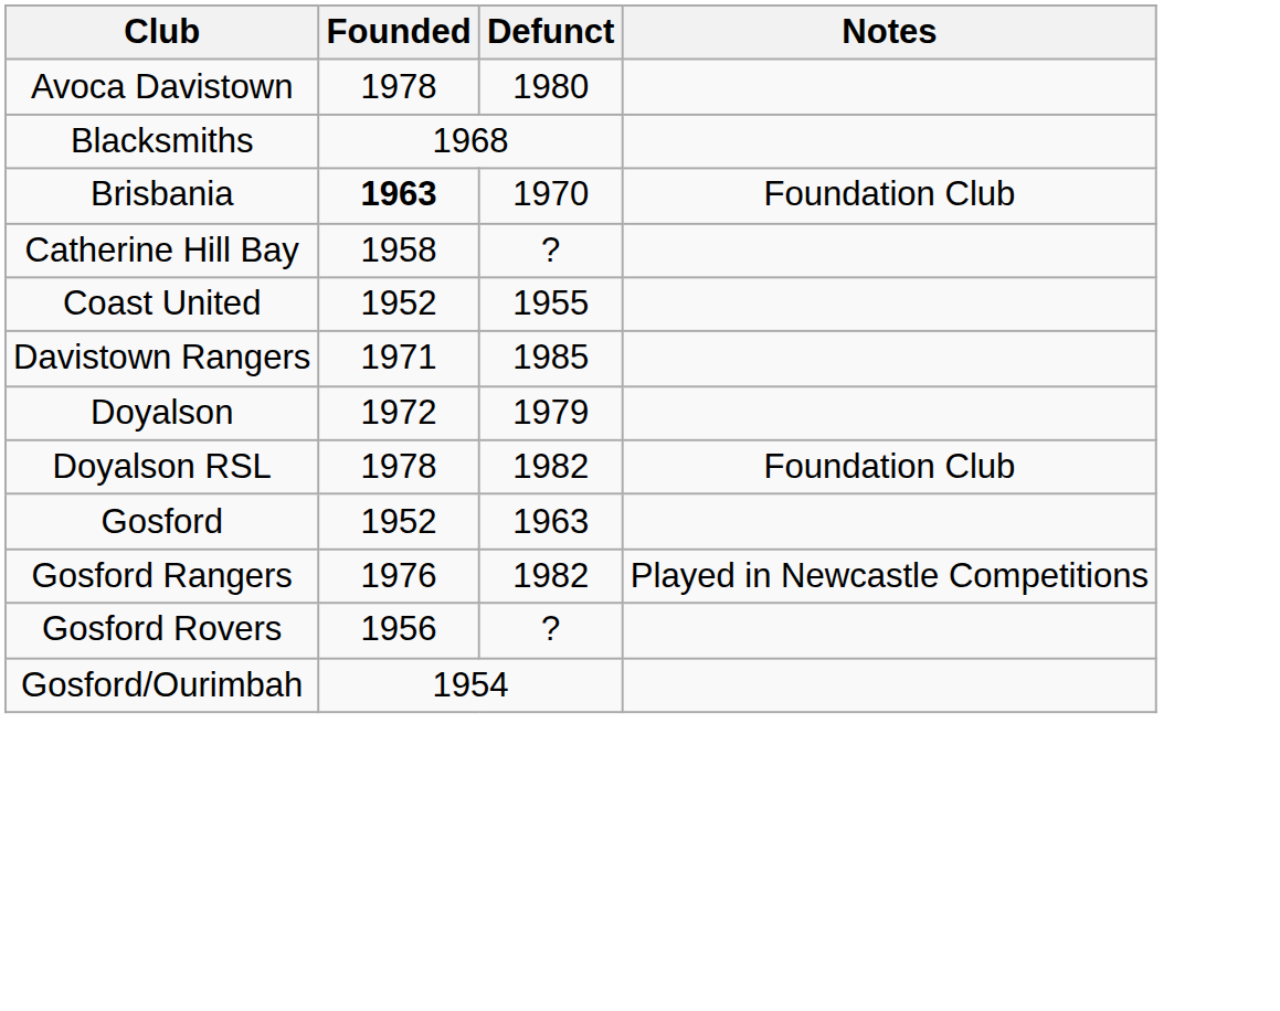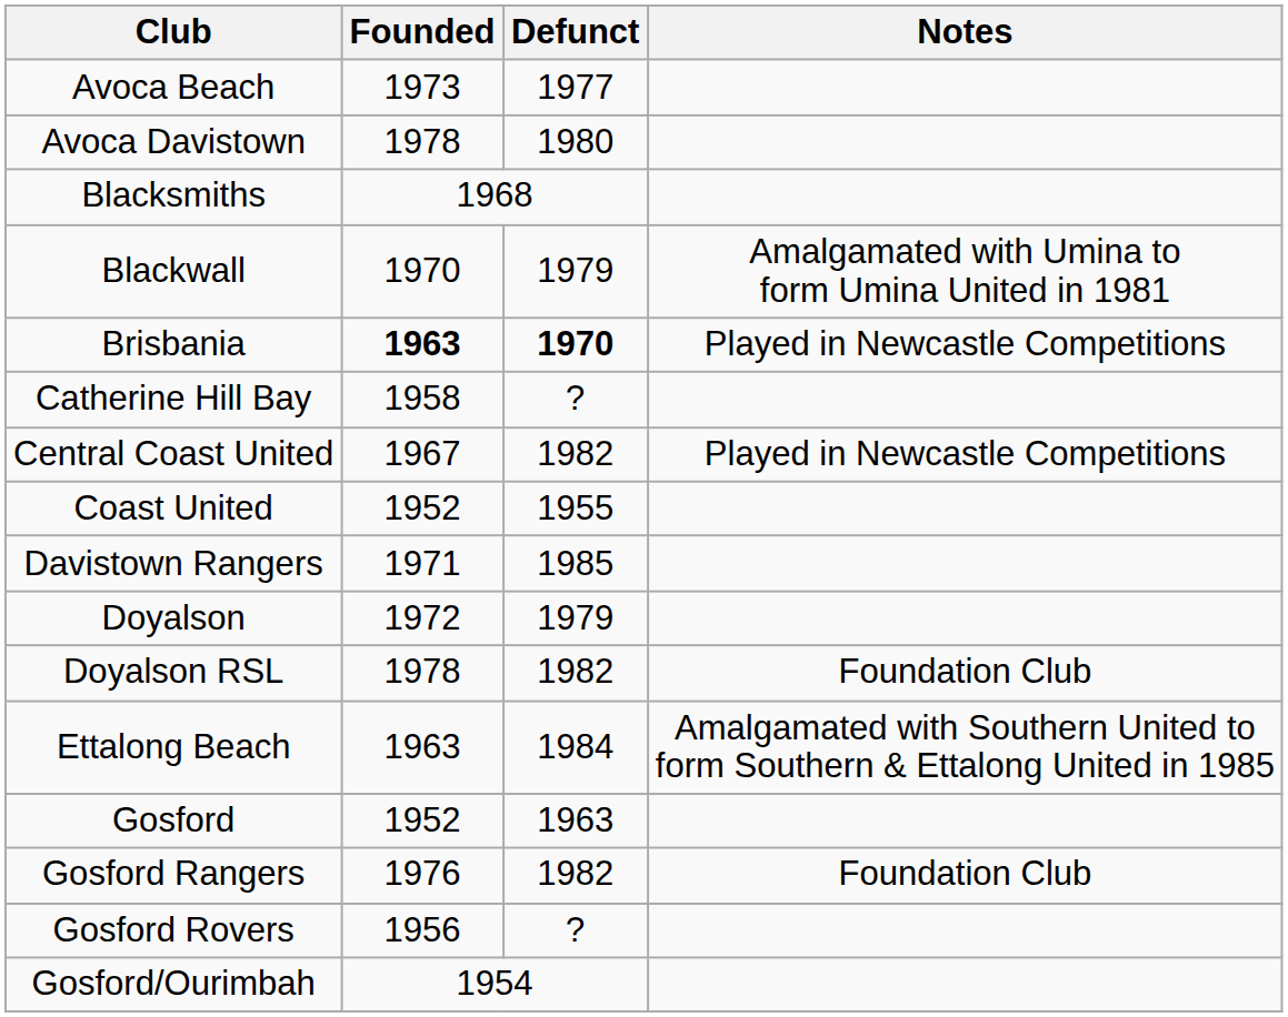+ row: Avoca Beach | 1973 | 1977
+ row: Blackwall | 1970 | 1979 | Amalgamated with Umina to form Umina United in 1981
Brisbania | Defunct: normal -> bold
Brisbania | Notes: Foundation Club -> Played in Newcastle Competitions
+ row: Central Coast United | 1967 | 1982 | Played in Newcastle Competitions
+ row: Ettalong Beach | 1963 | 1984 | Amalgamated with Southern United to form Southern & Ettalong United in 1985
Gosford Rangers | Notes: Played in Newcastle Competitions -> Foundation Club
